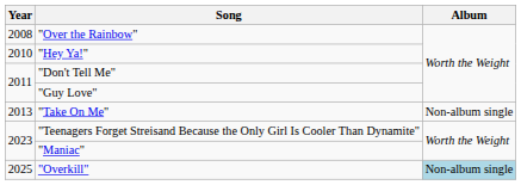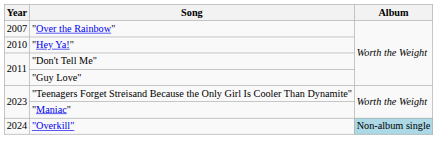"Over the Rainbow" | Year: 2008 -> 2007
- row: 2013 | "Take On Me" | Non-album single
"Overkill" | Year: 2025 -> 2024
